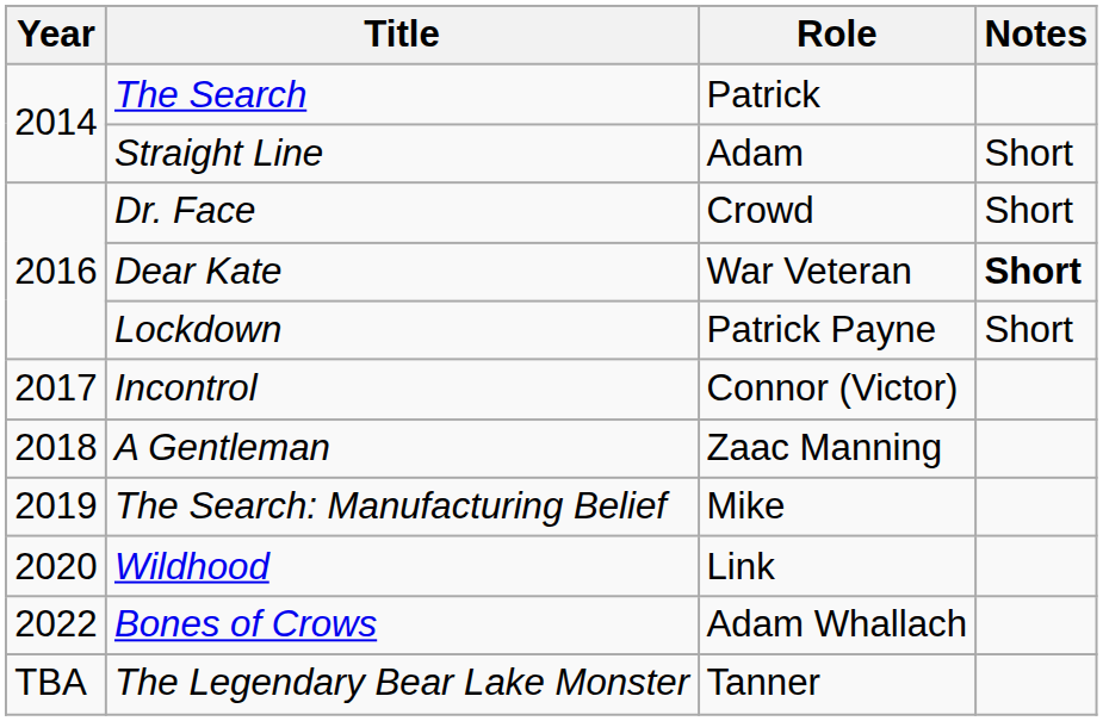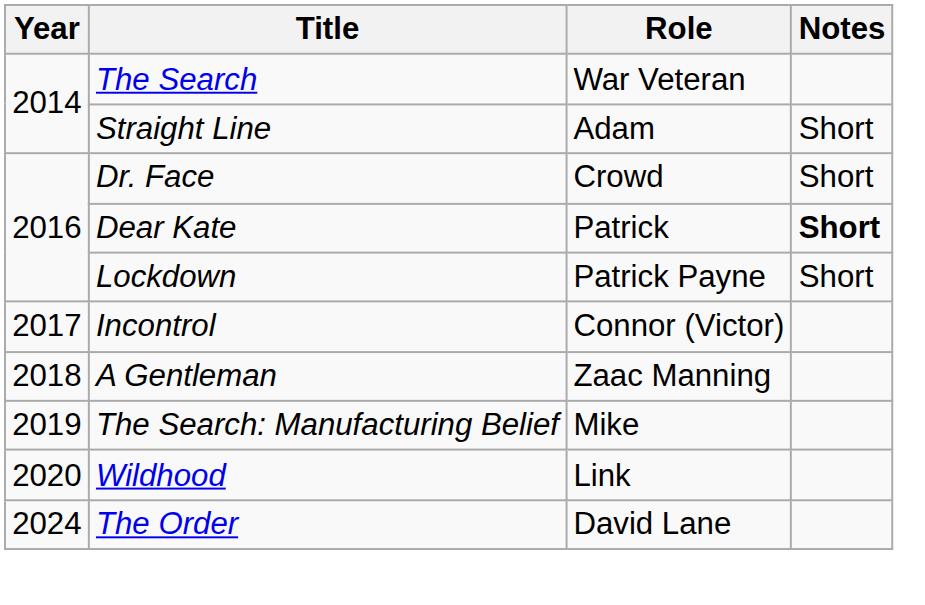The Search | Role: Patrick -> War Veteran
Dear Kate | Role: War Veteran -> Patrick
- row: 2022 | Bones of Crows | Adam Whallach
+ row: 2024 | The Order | David Lane
- row: TBA | The Legendary Bear Lake Monster | Tanner
